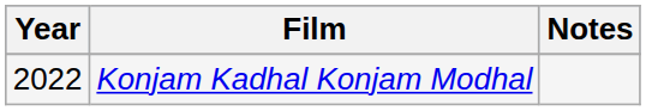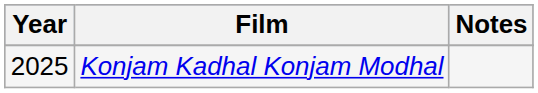Konjam Kadhal Konjam Modhal | Year: 2022 -> 2025
